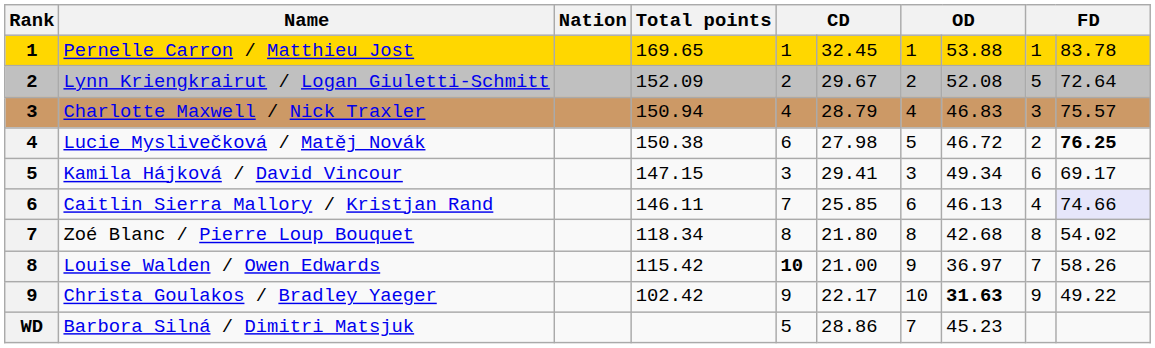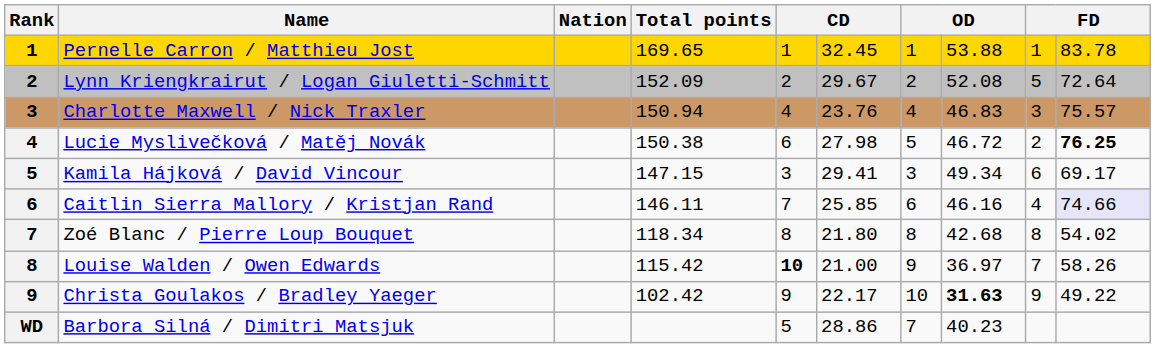Charlotte Maxwell / Nick Traxler | column 6: 28.79 -> 23.76
Caitlin Sierra Mallory / Kristjan Rand | column 8: 46.13 -> 46.16
Barbora Silná / Dimitri Matsjuk | column 8: 45.23 -> 40.23
